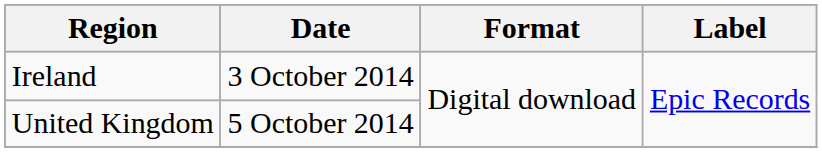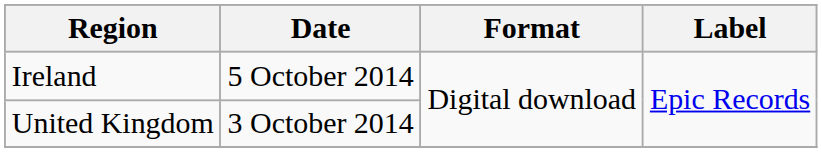Ireland | Date: 3 October 2014 -> 5 October 2014
United Kingdom | Date: 5 October 2014 -> 3 October 2014
